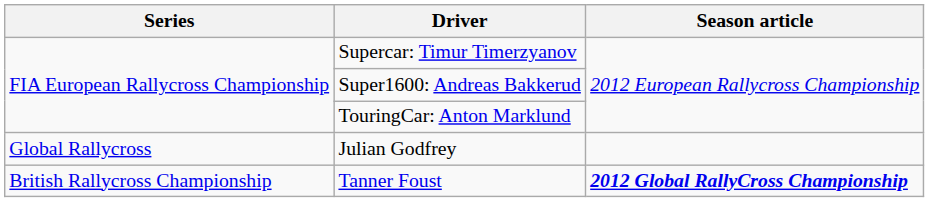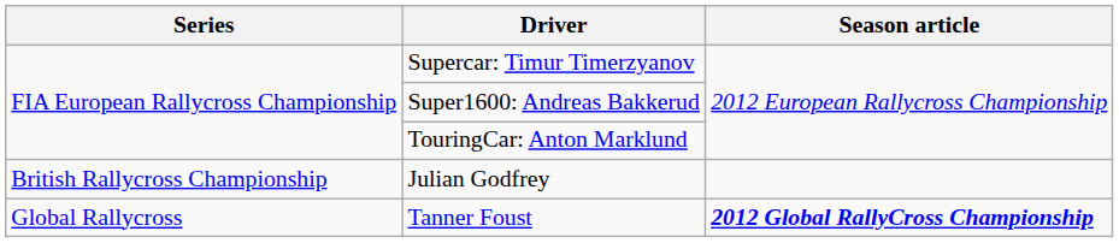Julian Godfrey | Series: Global Rallycross -> British Rallycross Championship
Tanner Foust | Series: British Rallycross Championship -> Global Rallycross
